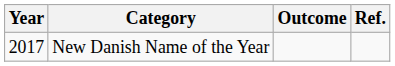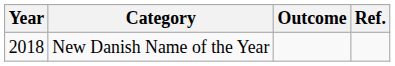New Danish Name of the Year | Year: 2017 -> 2018
